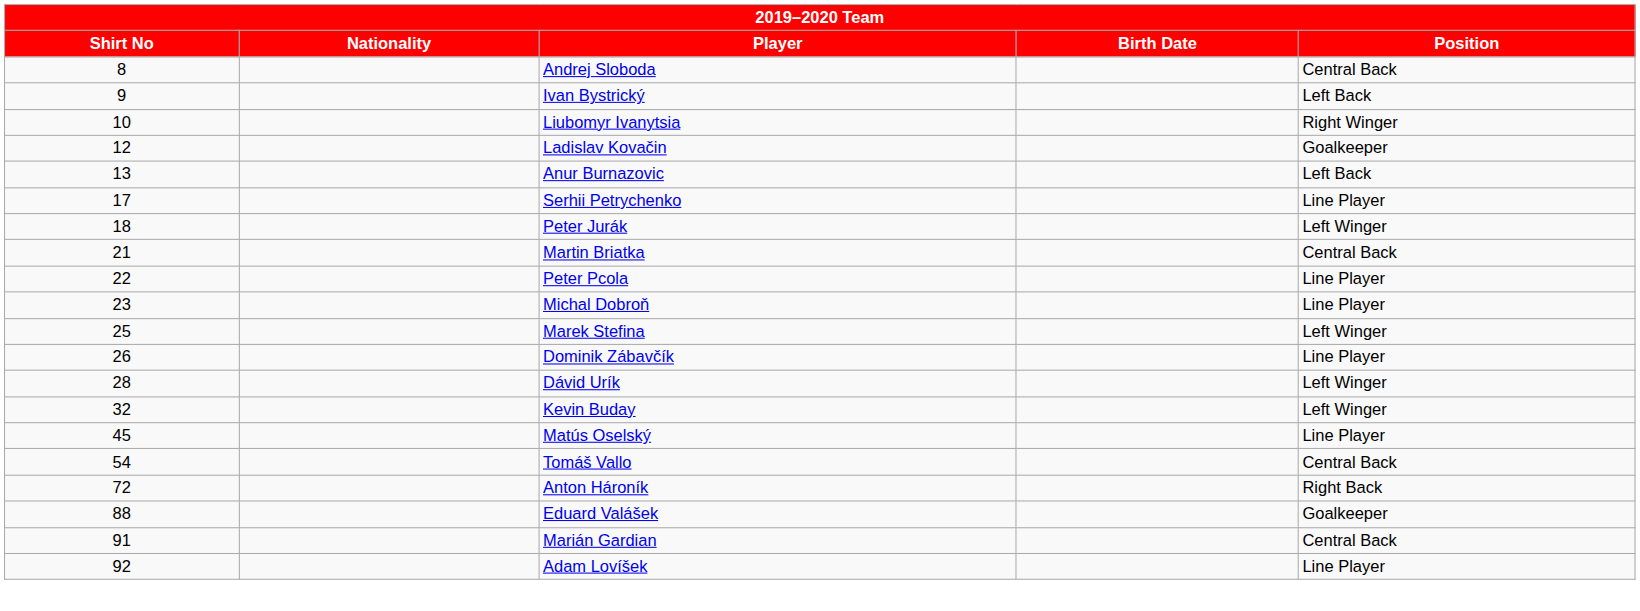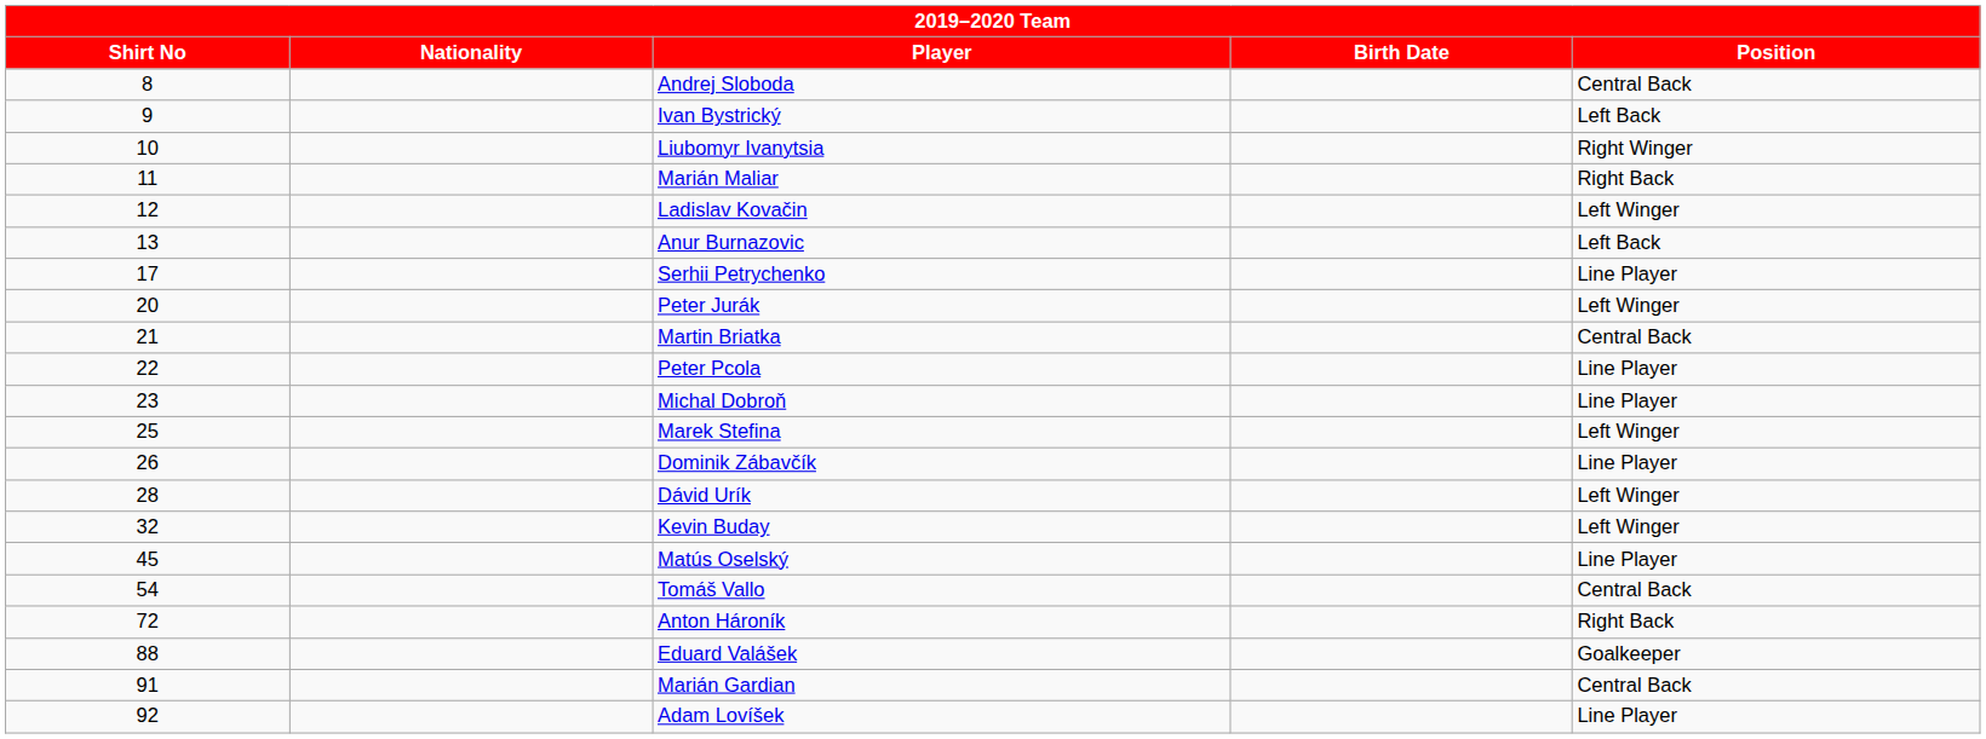+ row: 11 | Marián Maliar | Right Back
Ladislav Kovačin | Position: Goalkeeper -> Left Winger
Peter Jurák | Shirt No: 18 -> 20
